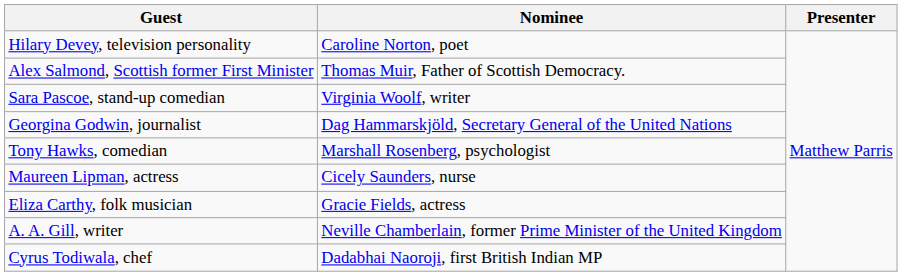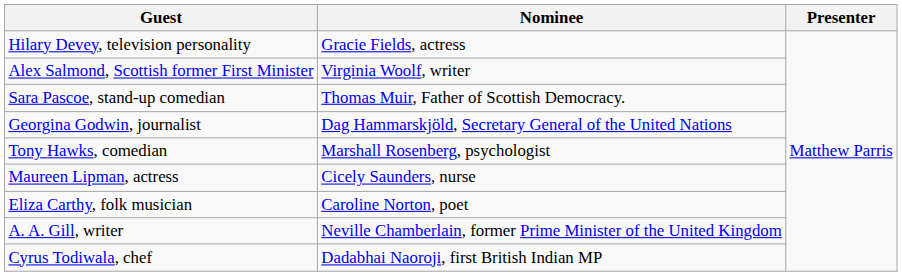Hilary Devey, television personality | Nominee: Caroline Norton, poet -> Gracie Fields, actress
Alex Salmond, Scottish former First Minister | Nominee: Thomas Muir, Father of Scottish Democracy. -> Virginia Woolf, writer
Sara Pascoe, stand-up comedian | Nominee: Virginia Woolf, writer -> Thomas Muir, Father of Scottish Democracy.
Eliza Carthy, folk musician | Nominee: Gracie Fields, actress -> Caroline Norton, poet
